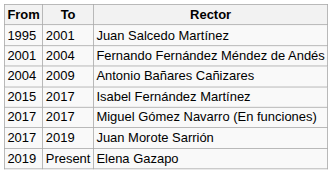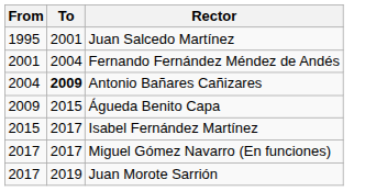Antonio Bañares Cañizares | To: normal -> bold
+ row: 2009 | 2015 | Águeda Benito Capa
- row: 2019 | Present | Elena Gazapo
